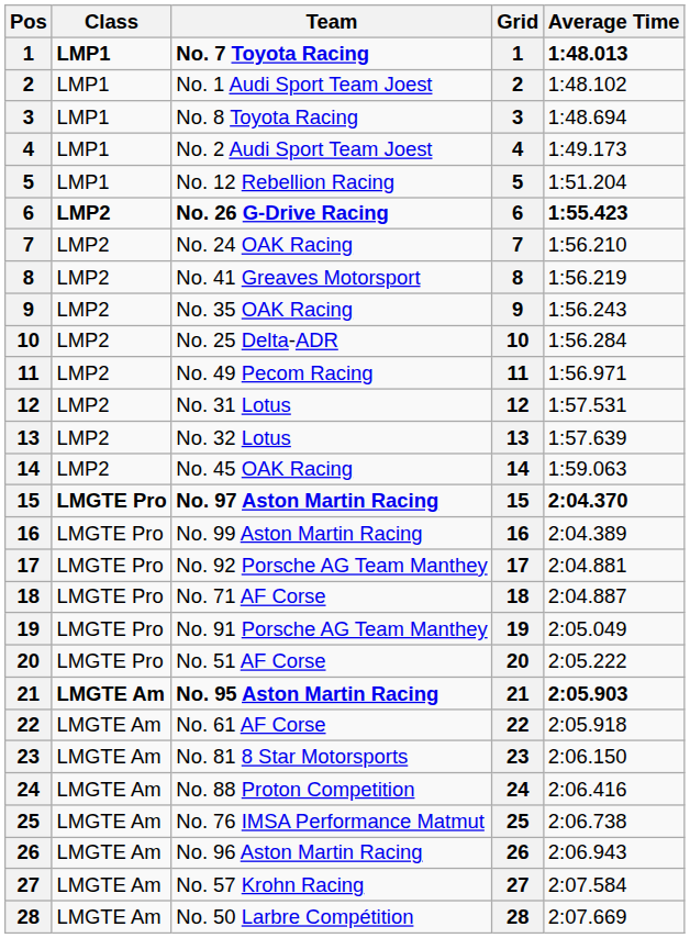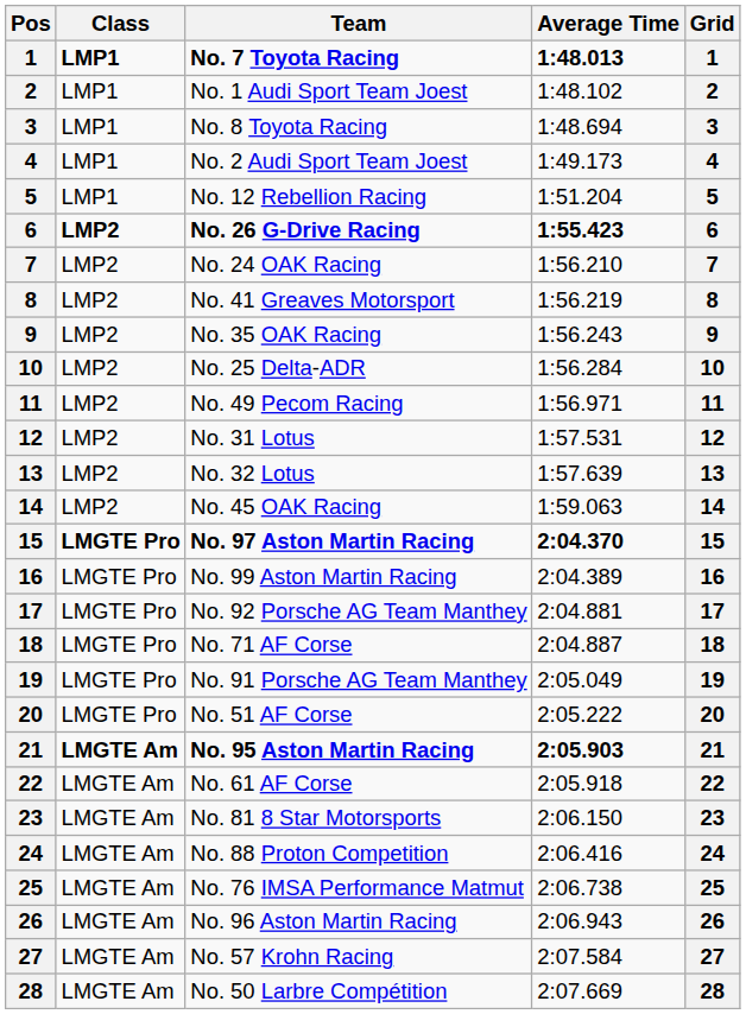columns swapped: Average Time <-> Grid
